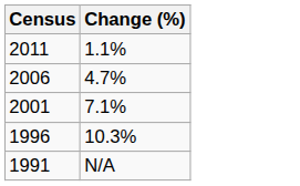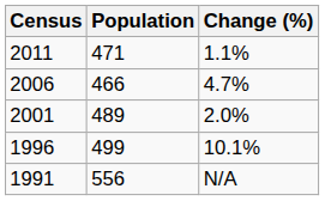+ column: Population | 471 | 466 | 489 | 499 | 556
2001 | Change (%): 7.1% -> 2.0%
1996 | Change (%): 10.3% -> 10.1%
